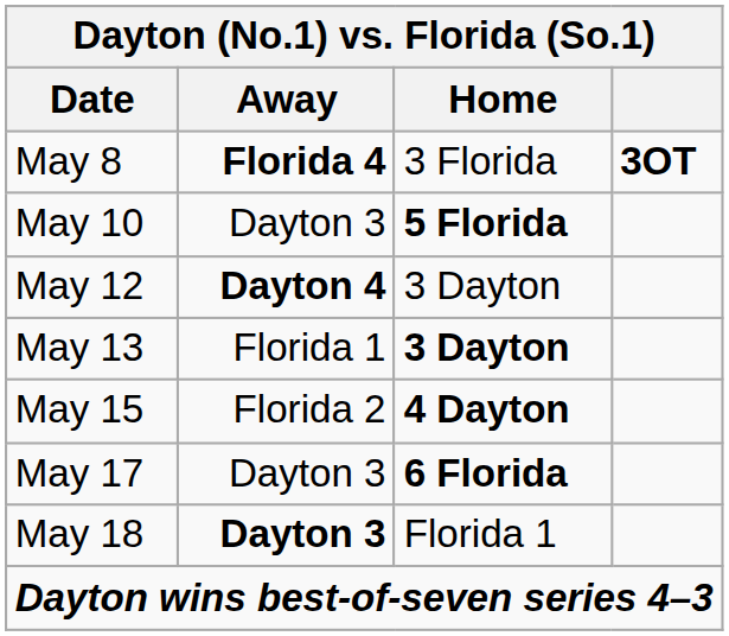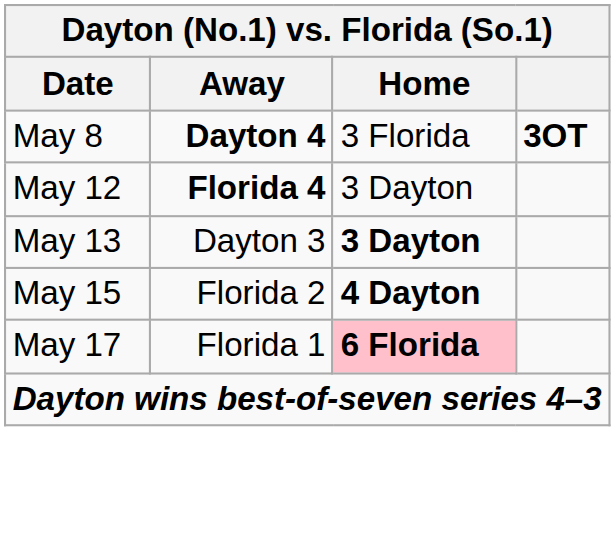May 8 | Away: Florida 4 -> Dayton 4
- row: May 10 | Dayton 3 | 5 Florida
May 12 | Away: Dayton 4 -> Florida 4
May 13 | Away: Florida 1 -> Dayton 3
May 17 | Away: Dayton 3 -> Florida 1
May 17 | Home: no background -> pink background
- row: May 18 | Dayton 3 | Florida 1
